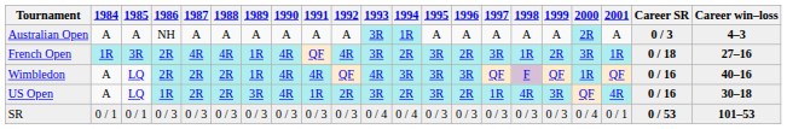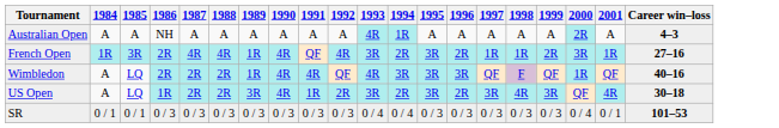- column: Career SR | 0 / 3 | 0 / 18 | 0 / 16 | 0 / 16 | 0 / 53
Australian Open | 1993: 3R -> 4R
French Open | 1997: 3R -> 1R
US Open | 1997: 1R -> 3R
